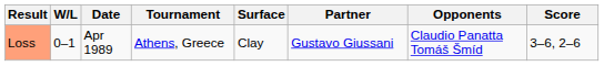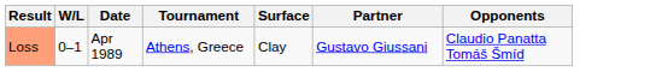- column: Score | 3–6, 2–6
